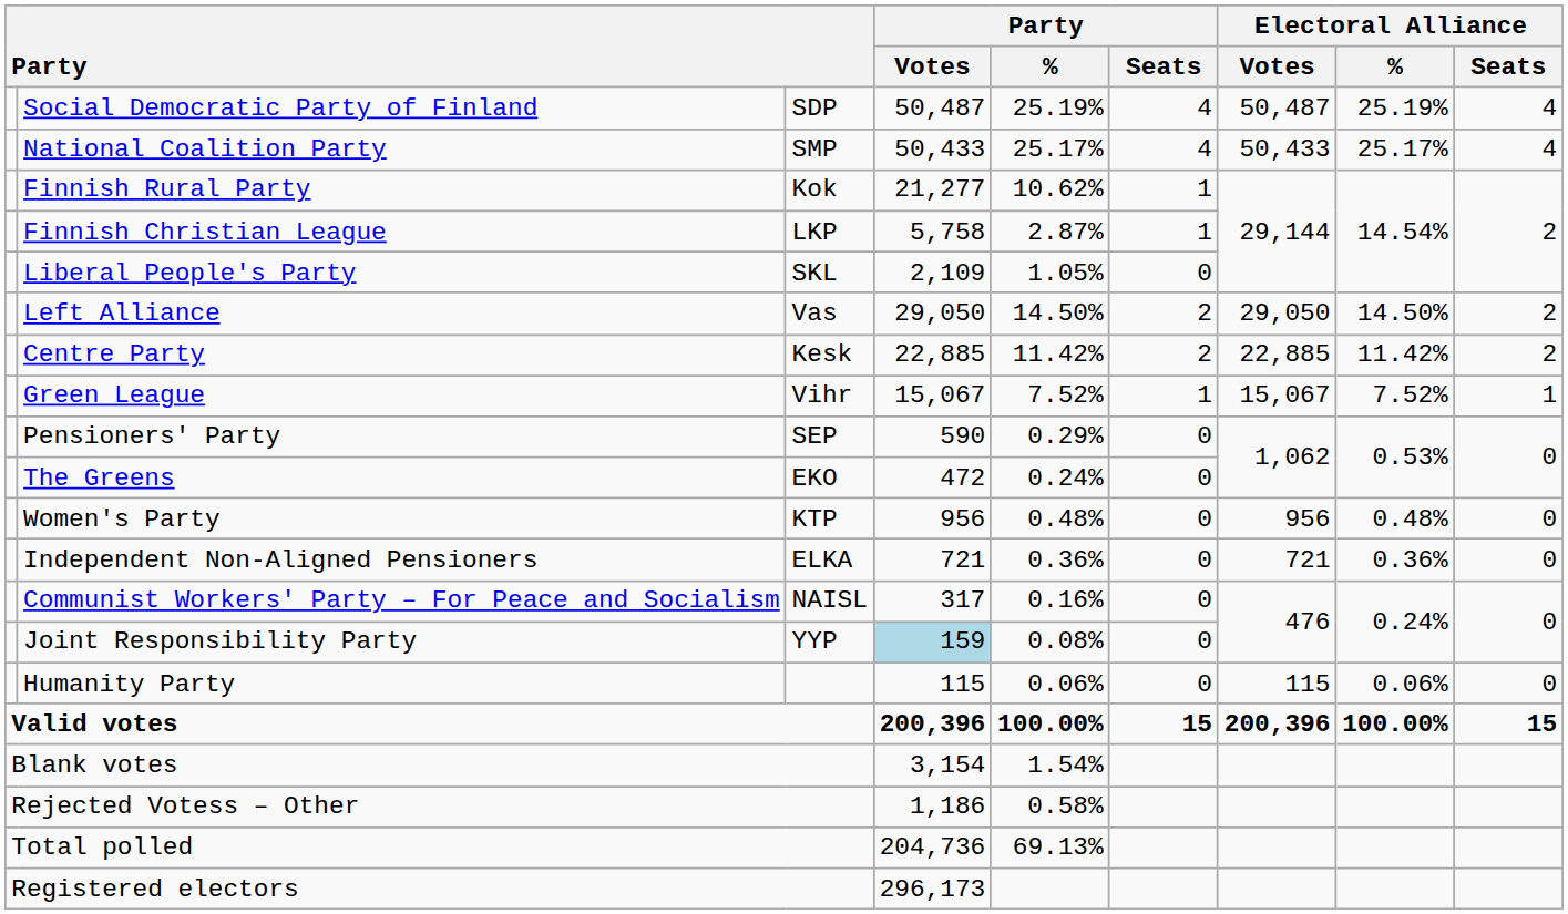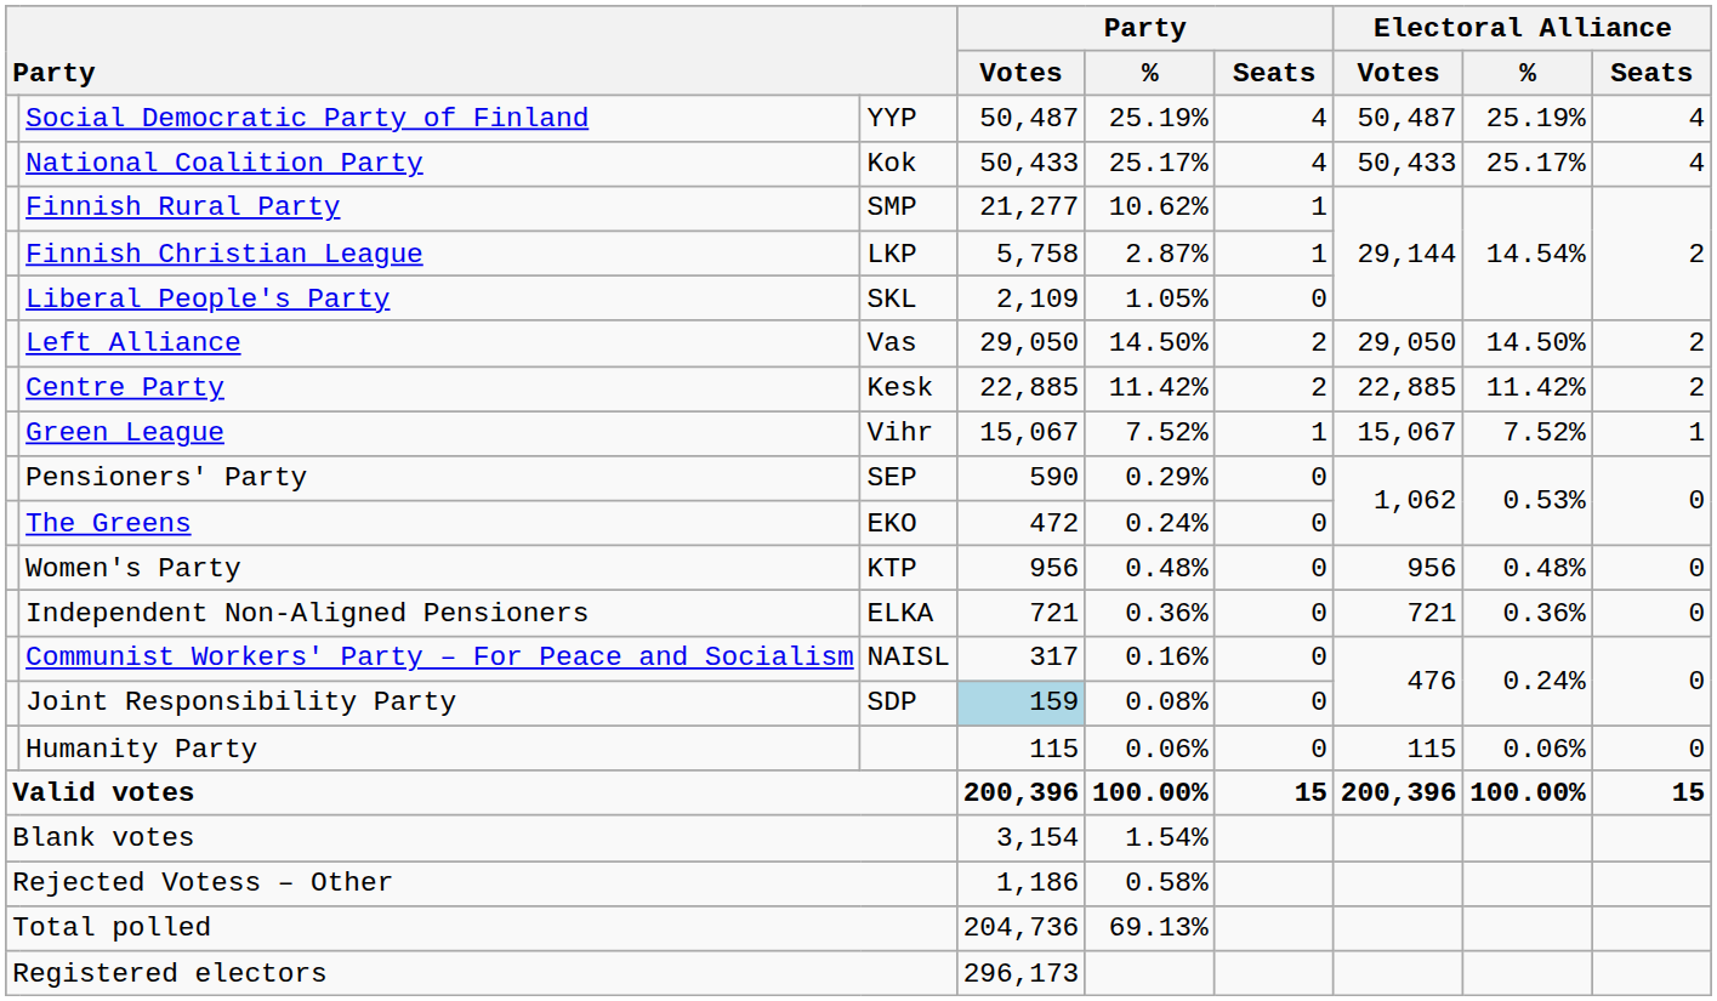Social Democratic Party of Finland | column 3: SDP -> YYP
National Coalition Party | column 3: SMP -> Kok
Finnish Rural Party | column 3: Kok -> SMP
Joint Responsibility Party | column 3: YYP -> SDP
